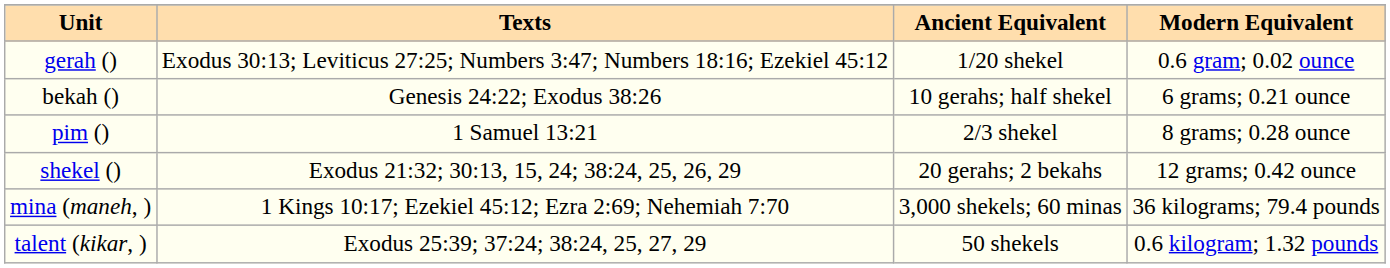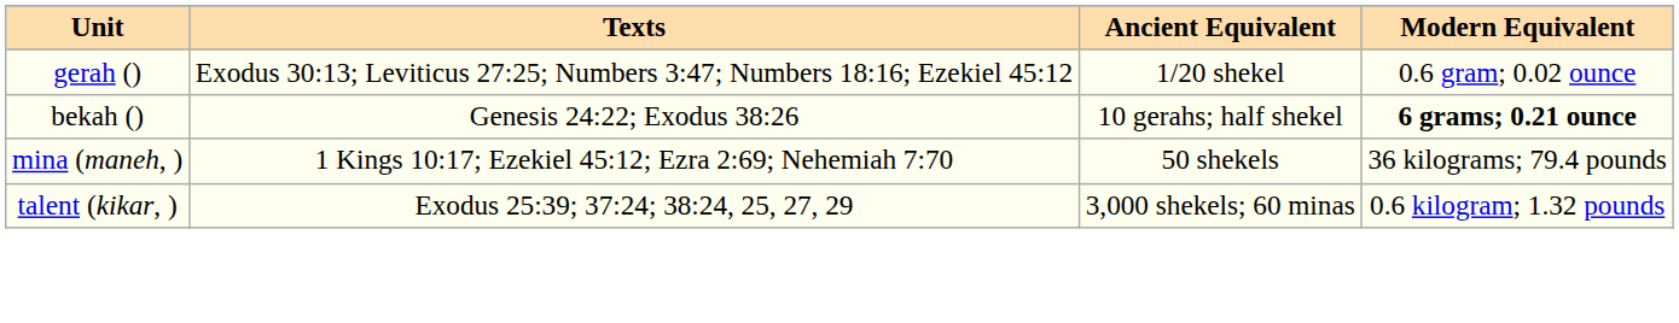bekah () | Modern Equivalent: normal -> bold
- row: pim () | 1 Samuel 13:21 | 2/3 shekel | 8 grams; 0.28 ounce
- row: shekel () | Exodus 21:32; 30:13, 15, 24; 38:24, 25, 26, 29 | 20 gerahs; 2 bekahs | 12 grams; 0.42 ounce
mina (maneh, ) | Ancient Equivalent: 3,000 shekels; 60 minas -> 50 shekels
talent (kikar, ) | Ancient Equivalent: 50 shekels -> 3,000 shekels; 60 minas
